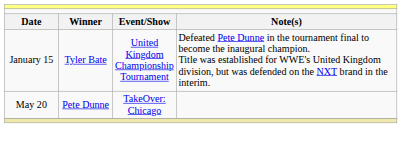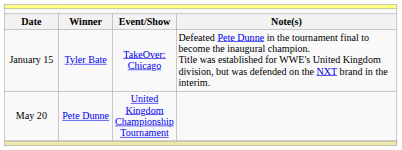January 15 | column 3: United Kingdom Championship Tournament -> TakeOver: Chicago
May 20 | column 3: TakeOver: Chicago -> United Kingdom Championship Tournament
